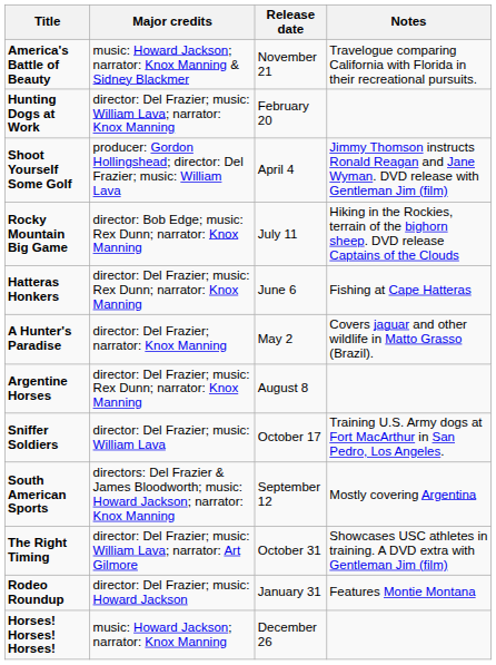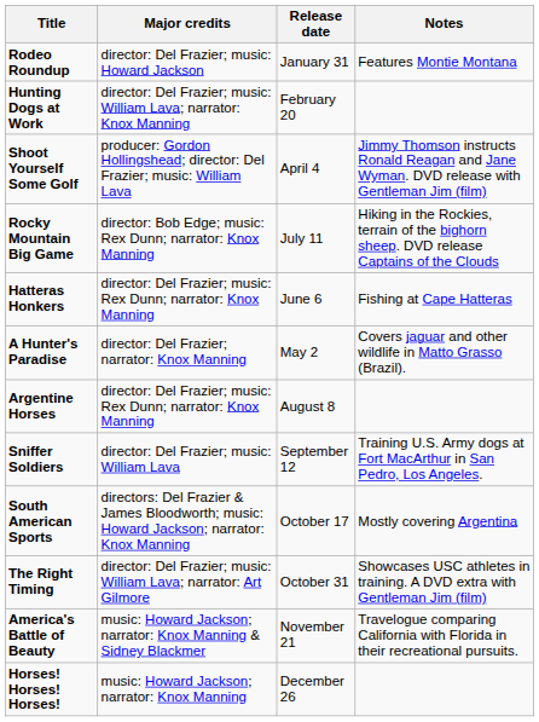rows swapped: Rodeo Roundup <-> America's Battle of Beauty
Sniffer Soldiers | Release date: October 17 -> September 12
South American Sports | Release date: September 12 -> October 17
